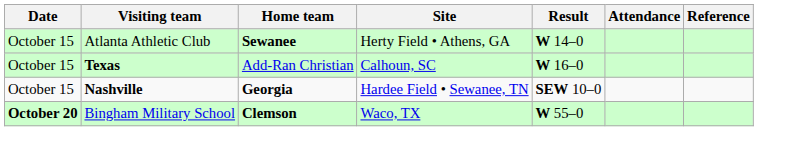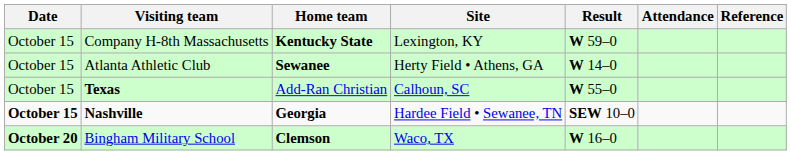+ row: October 15 | Company H-8th Massachusetts | Kentucky State | Lexington, KY | W 59–0
Texas | Result: W 16–0 -> W 55–0
Nashville | Date: normal -> bold
Bingham Military School | Result: W 55–0 -> W 16–0
